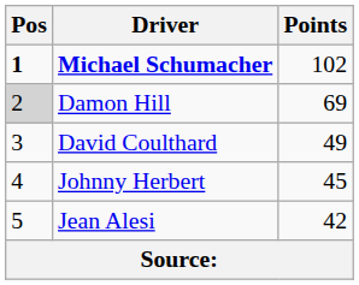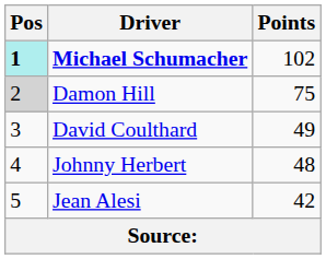Michael Schumacher | Pos: no background -> paleturquoise background
Damon Hill | Points: 69 -> 75
Johnny Herbert | Points: 45 -> 48
